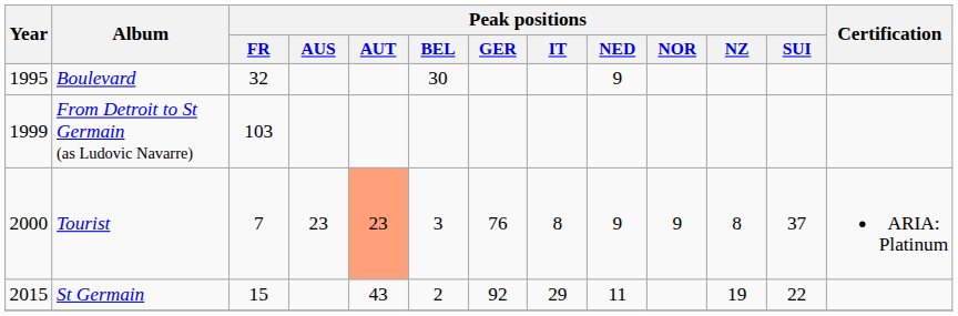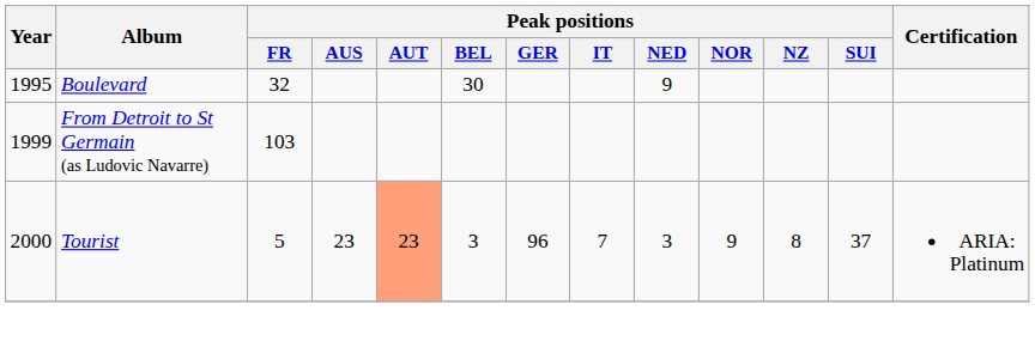Tourist | Peak positions / FR: 7 -> 5
Tourist | Peak positions / GER: 76 -> 96
Tourist | Peak positions / IT: 8 -> 7
Tourist | Peak positions / NED: 9 -> 3
- row: 2015 | St Germain | 15 | 43 | 2 | 92 | 29 | 11 | 19 | 22
